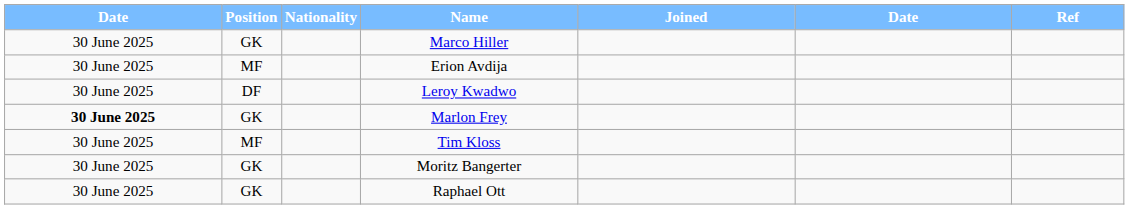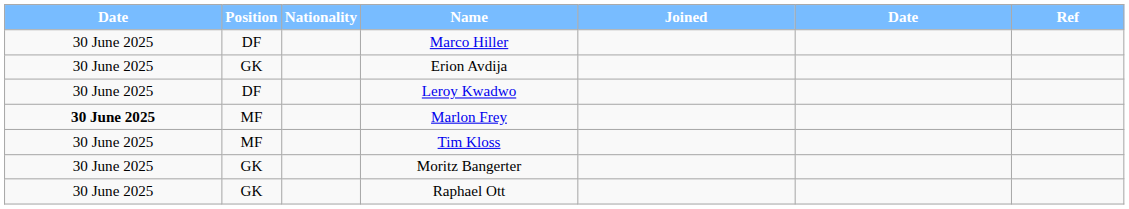Marco Hiller | Position: GK -> DF
Erion Avdija | Position: MF -> GK
Marlon Frey | Position: GK -> MF
